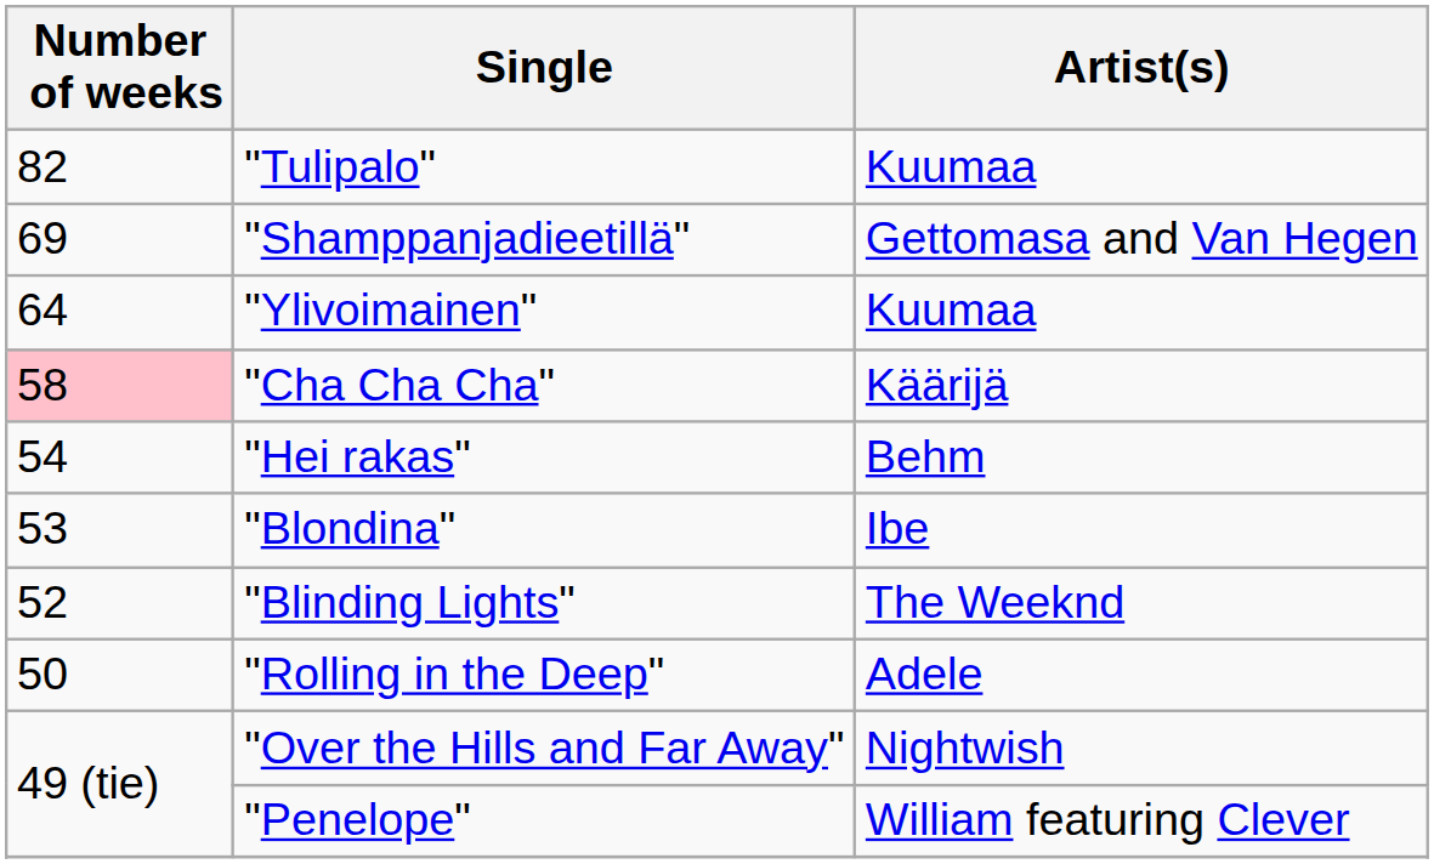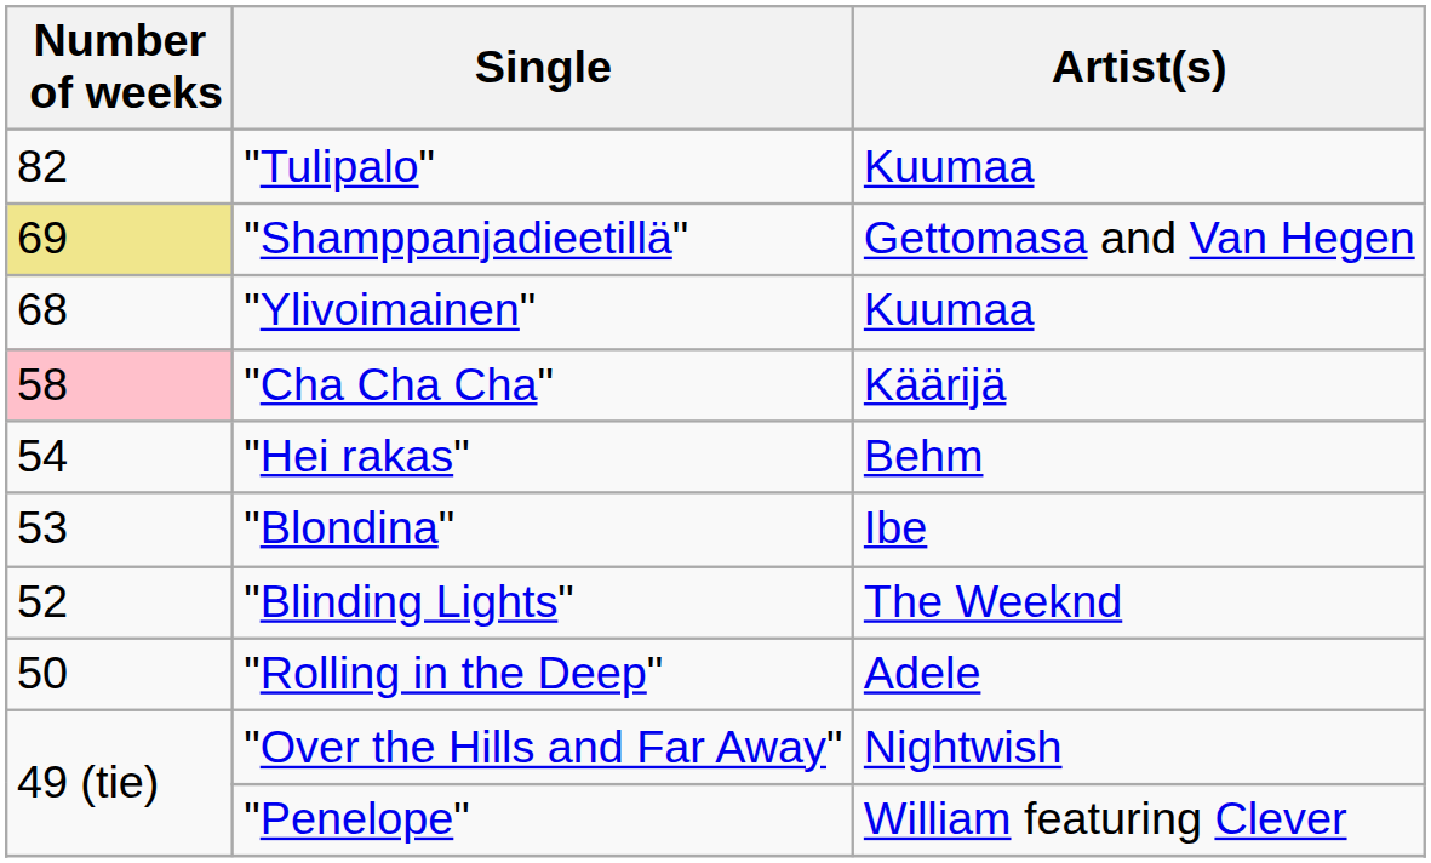"Shamppanjadieetillä" | Number of weeks: no background -> khaki background
"Ylivoimainen" | Number of weeks: 64 -> 68
